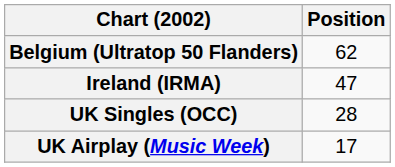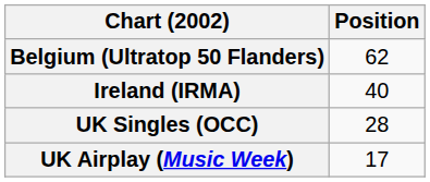Ireland (IRMA) | Position: 47 -> 40
